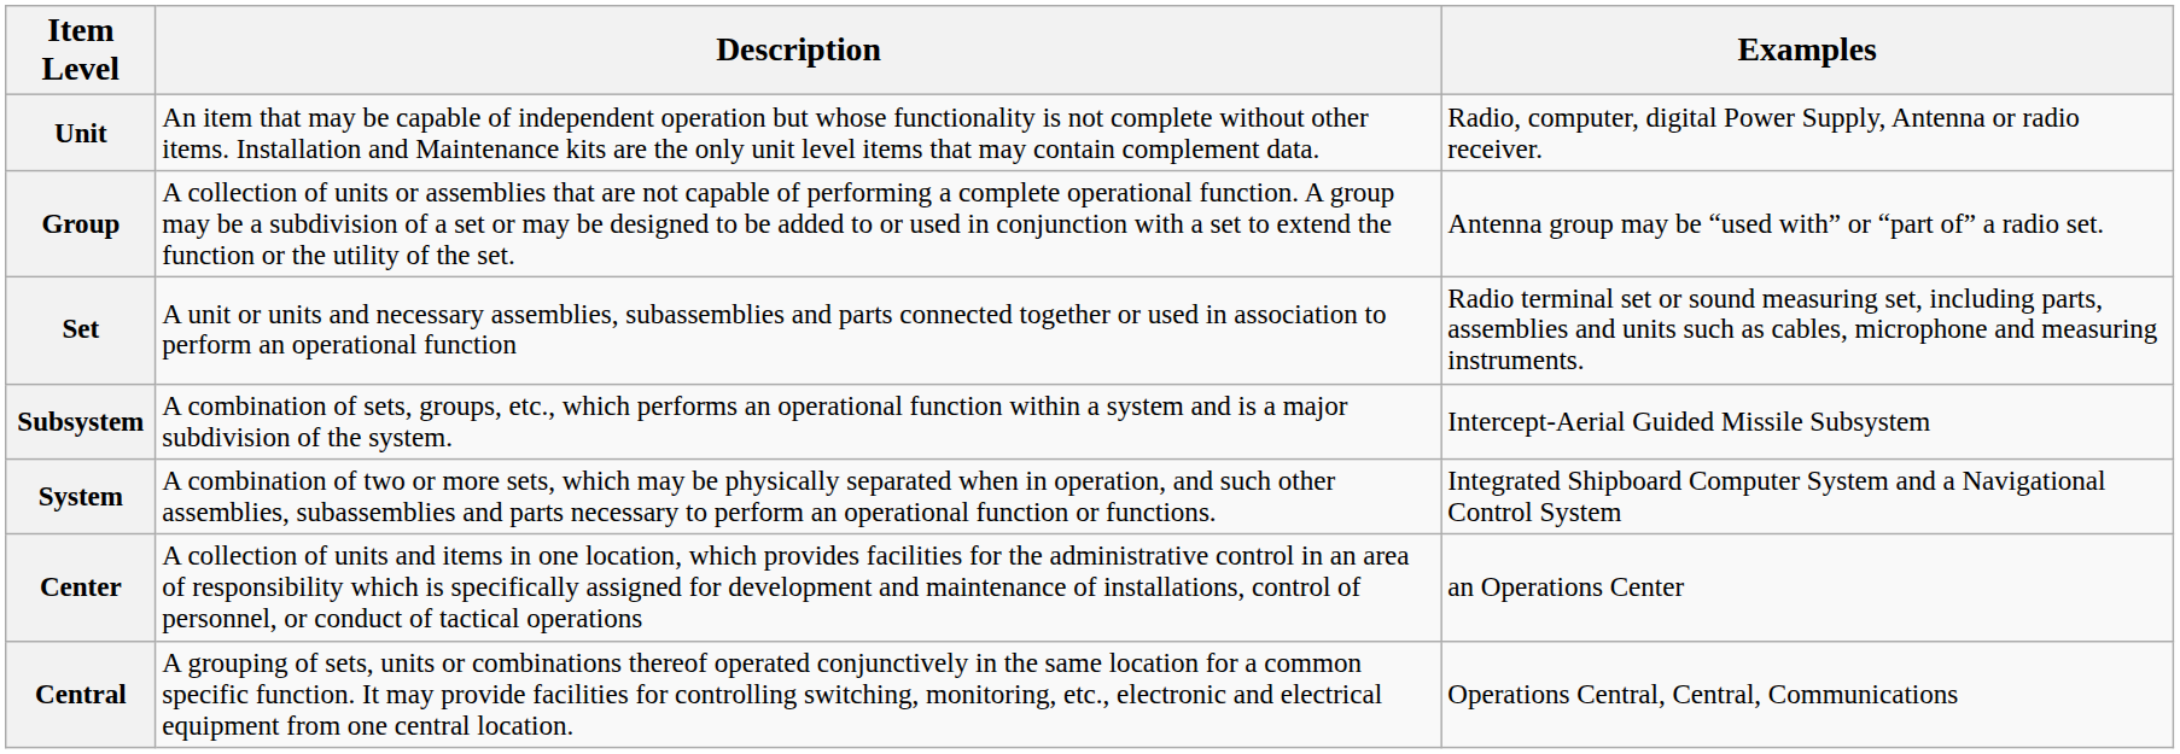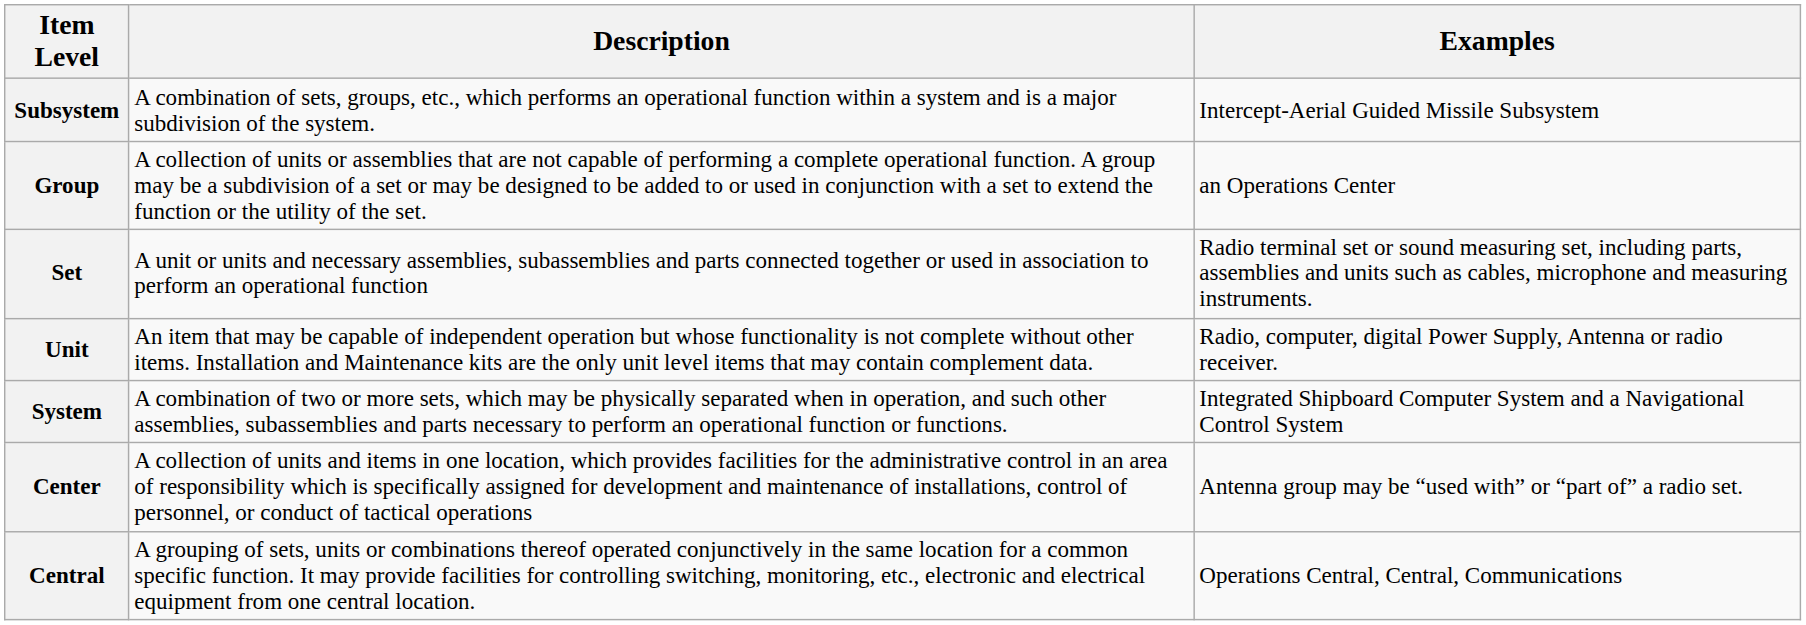rows swapped: Unit <-> Subsystem
Group | Examples: Antenna group may be “used with” or “part of” a radio set. -> an Operations Center
Center | Examples: an Operations Center -> Antenna group may be “used with” or “part of” a radio set.
